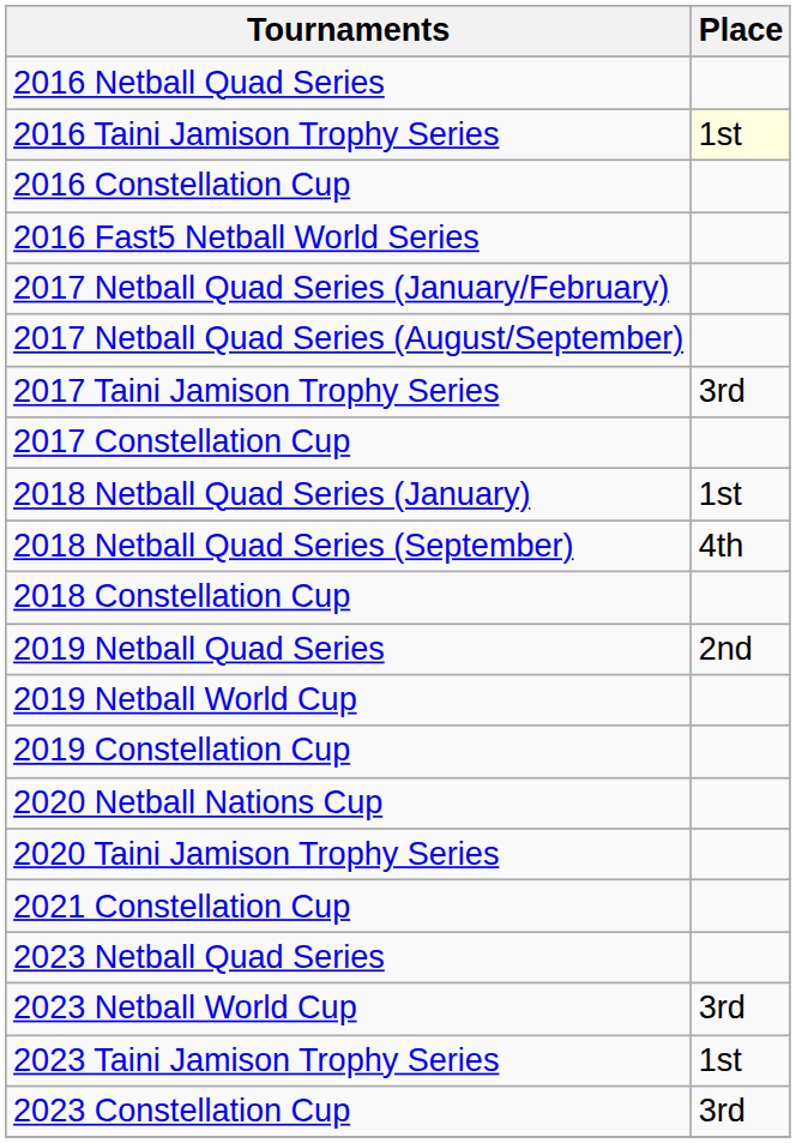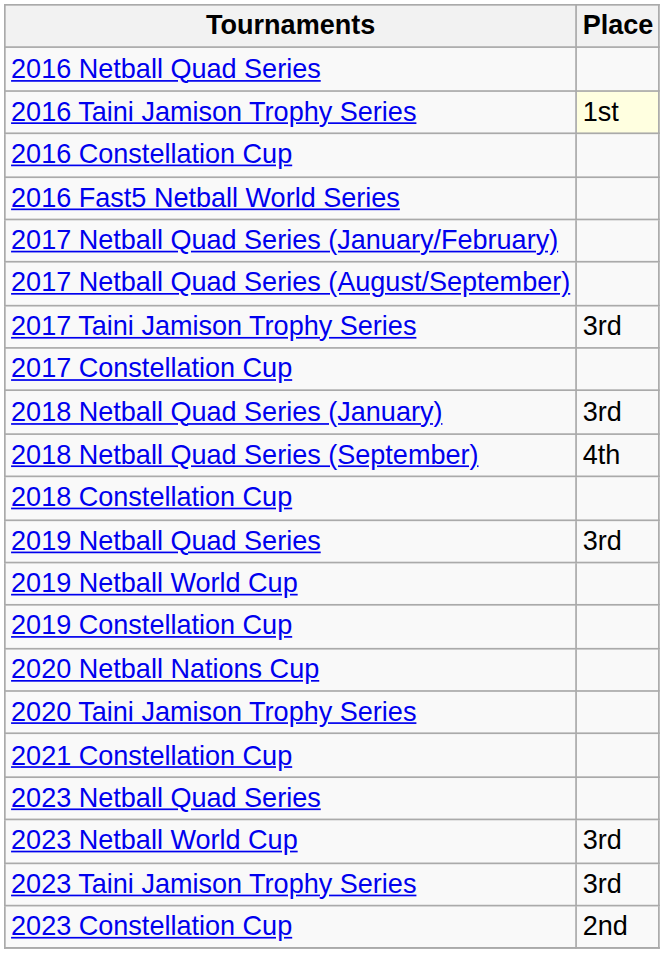2018 Netball Quad Series (January) | Place: 1st -> 3rd
2019 Netball Quad Series | Place: 2nd -> 3rd
2023 Taini Jamison Trophy Series | Place: 1st -> 3rd
2023 Constellation Cup | Place: 3rd -> 2nd
